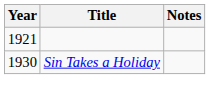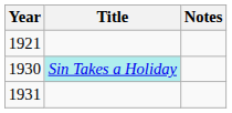1930 | Title: no background -> paleturquoise background
+ row: 1931
